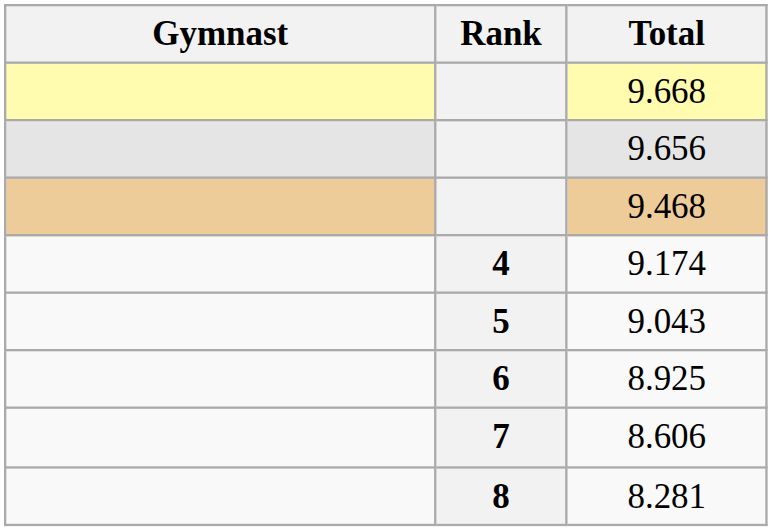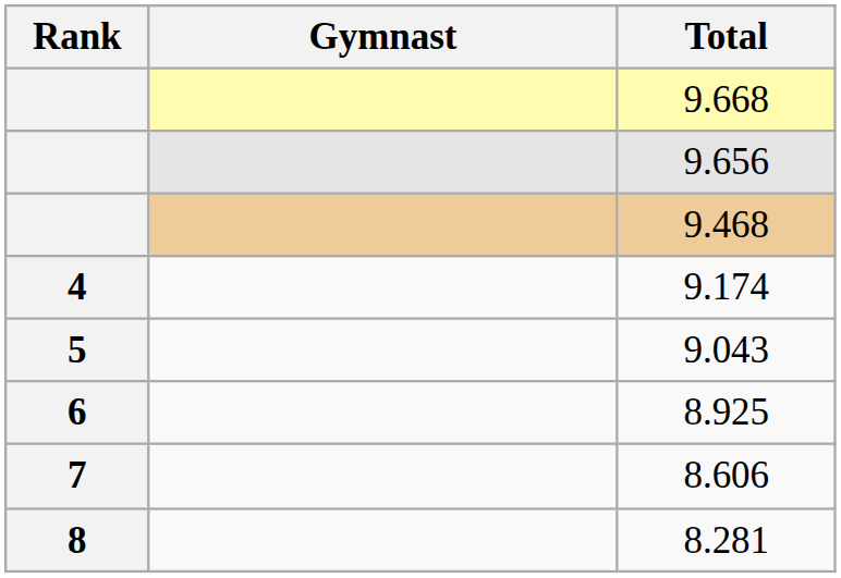columns swapped: Rank <-> Gymnast
